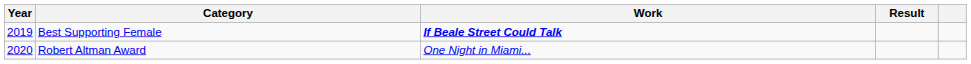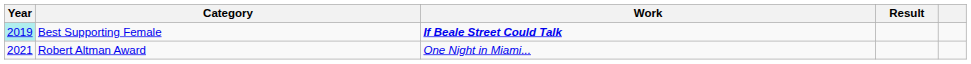Best Supporting Female | Year: no background -> paleturquoise background
Robert Altman Award | Year: 2020 -> 2021
